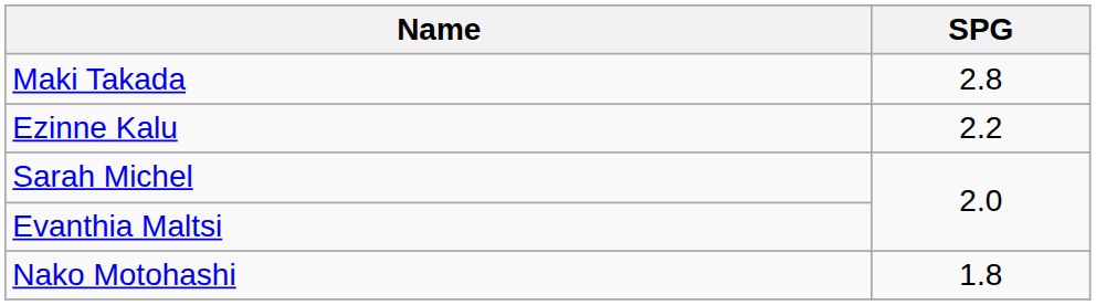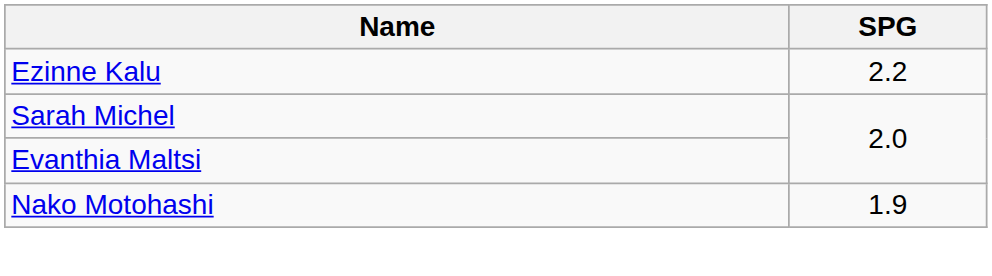- row: Maki Takada | 2.8
Nako Motohashi | SPG: 1.8 -> 1.9
